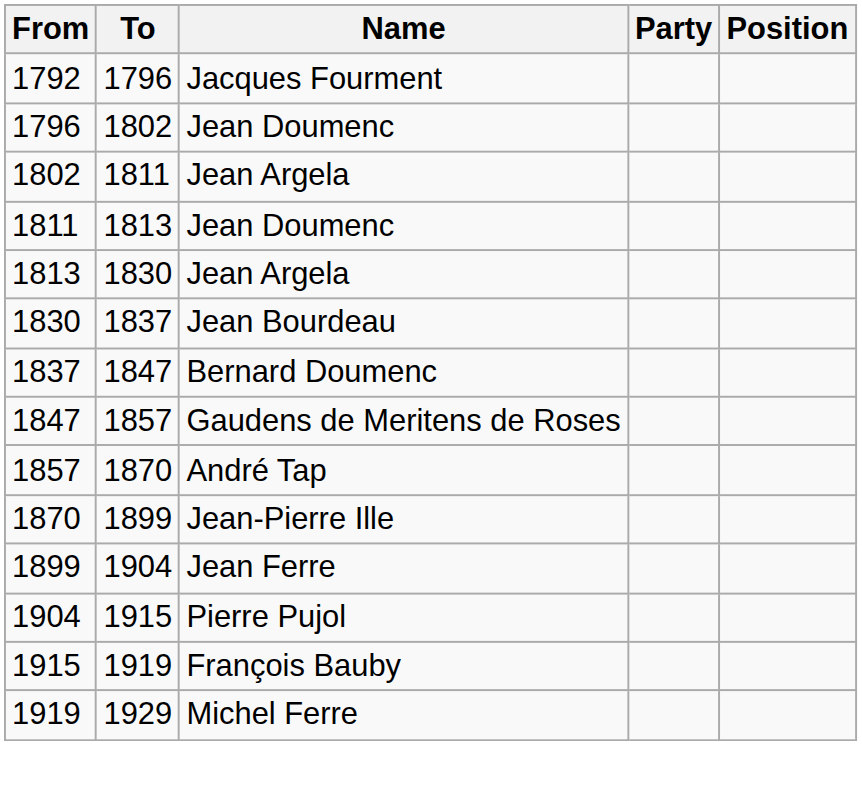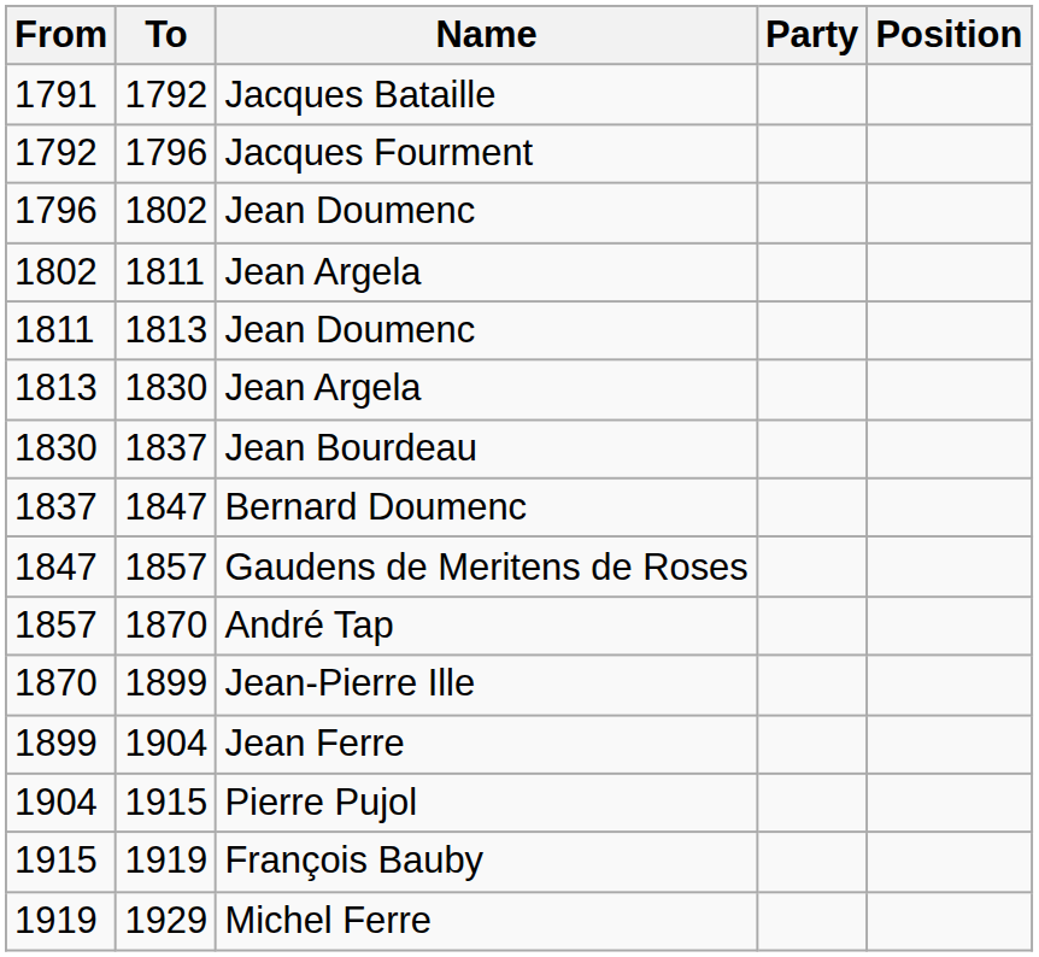+ row: 1791 | 1792 | Jacques Bataille
